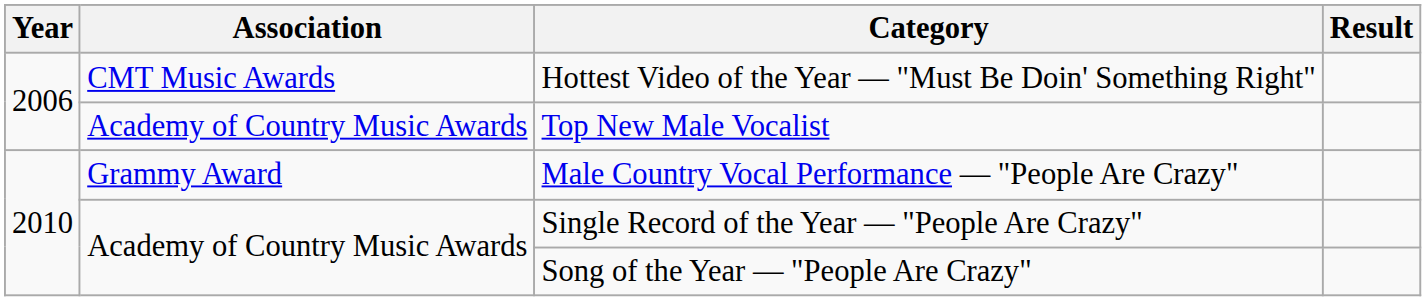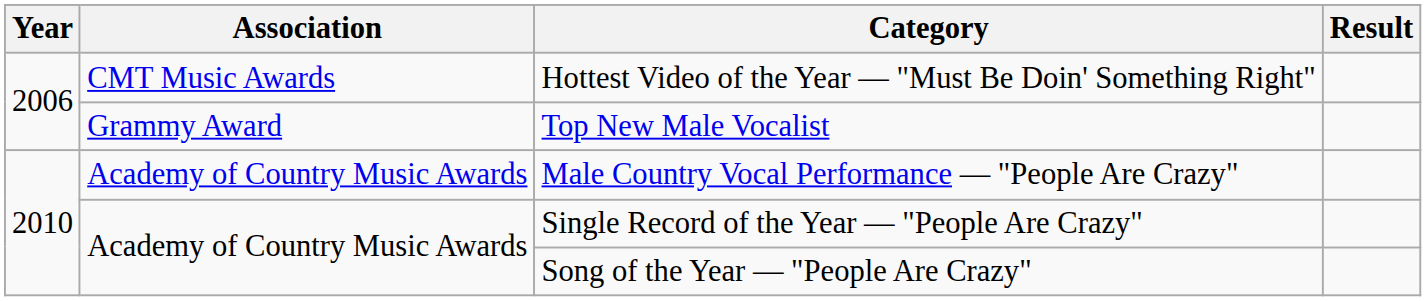Top New Male Vocalist | Association: Academy of Country Music Awards -> Grammy Award
Male Country Vocal Performance — "People Are Crazy" | Association: Grammy Award -> Academy of Country Music Awards
